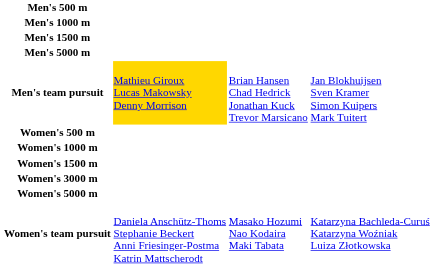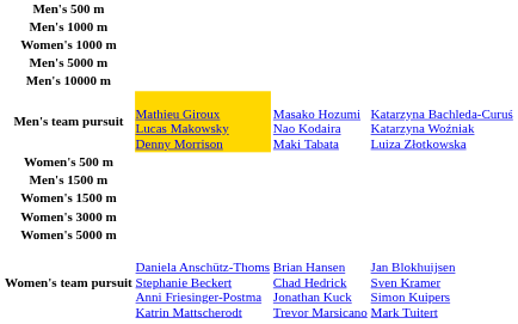rows swapped: Men's 1500 m <-> Women's 1000 m
+ row: Men's 10000 m
Men's team pursuit | column 3: Brian Hansen Chad Hedrick Jonathan Kuck Trevor Marsicano -> Masako Hozumi Nao Kodaira Maki Tabata
Men's team pursuit | column 4: Jan Blokhuijsen Sven Kramer Simon Kuipers Mark Tuitert -> Katarzyna Bachleda-Curuś Katarzyna Woźniak Luiza Złotkowska
Women's team pursuit | column 3: Masako Hozumi Nao Kodaira Maki Tabata -> Brian Hansen Chad Hedrick Jonathan Kuck Trevor Marsicano
Women's team pursuit | column 4: Katarzyna Bachleda-Curuś Katarzyna Woźniak Luiza Złotkowska -> Jan Blokhuijsen Sven Kramer Simon Kuipers Mark Tuitert
